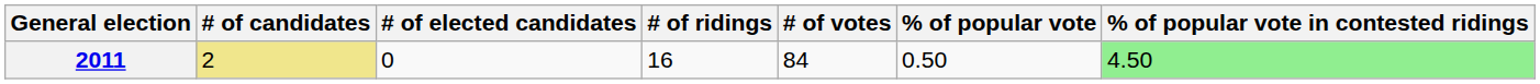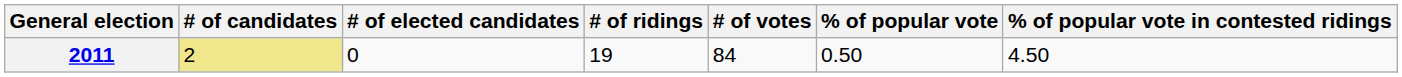2011 | # of ridings: 16 -> 19
2011 | % of popular vote in contested ridings: lightgreen background -> no background
